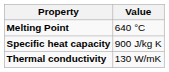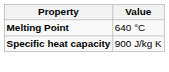- row: Thermal conductivity | 130 W/mK
